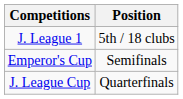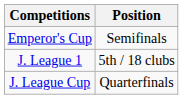rows swapped: J. League 1 <-> Emperor's Cup
